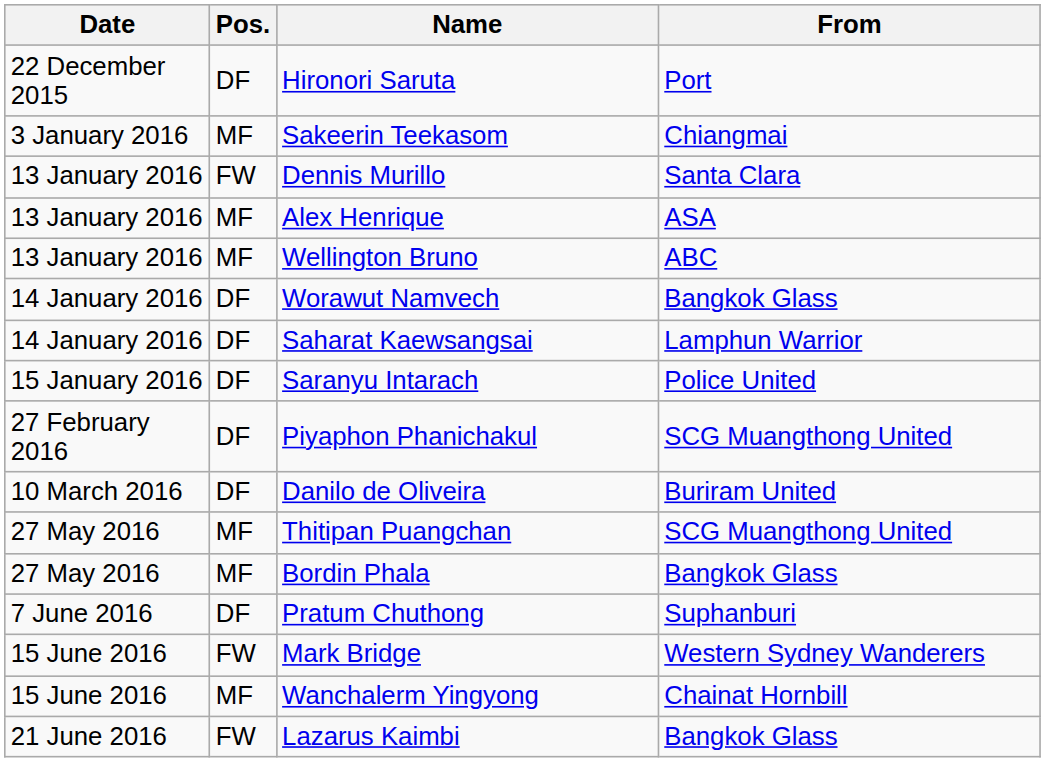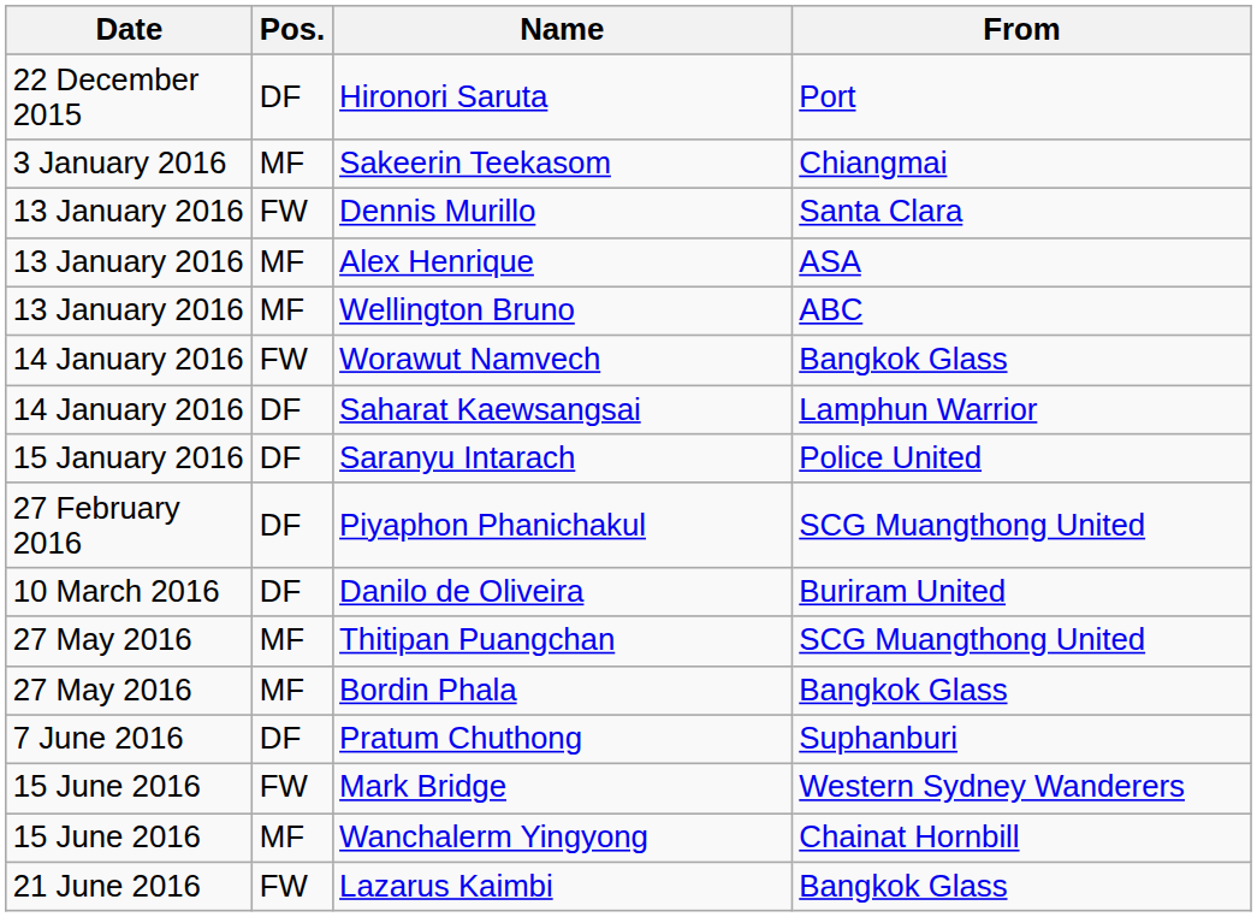Worawut Namvech | Pos.: DF -> FW
